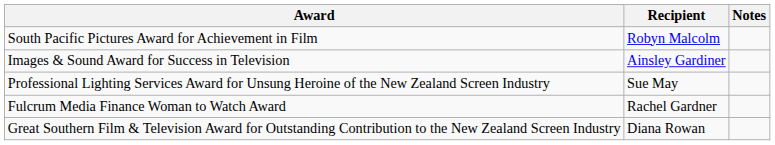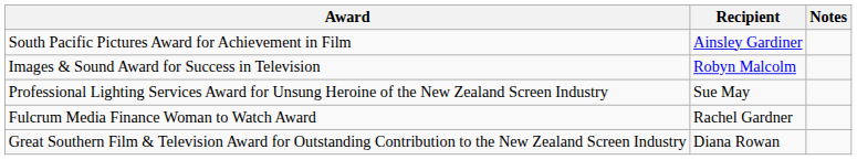South Pacific Pictures Award for Achievement in Film | Recipient: Robyn Malcolm -> Ainsley Gardiner
Images & Sound Award for Success in Television | Recipient: Ainsley Gardiner -> Robyn Malcolm
